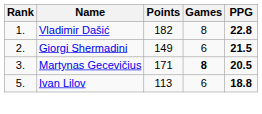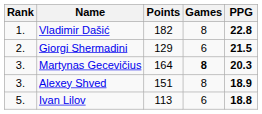Giorgi Shermadini | Points: 149 -> 129
Martynas Gecevičius | Points: 171 -> 164
Martynas Gecevičius | PPG: 20.5 -> 20.3
+ row: 3. | Alexey Shved | 151 | 8 | 18.9
